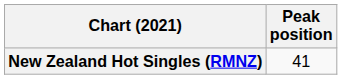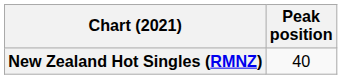New Zealand Hot Singles (RMNZ) | Peak position: 41 -> 40
